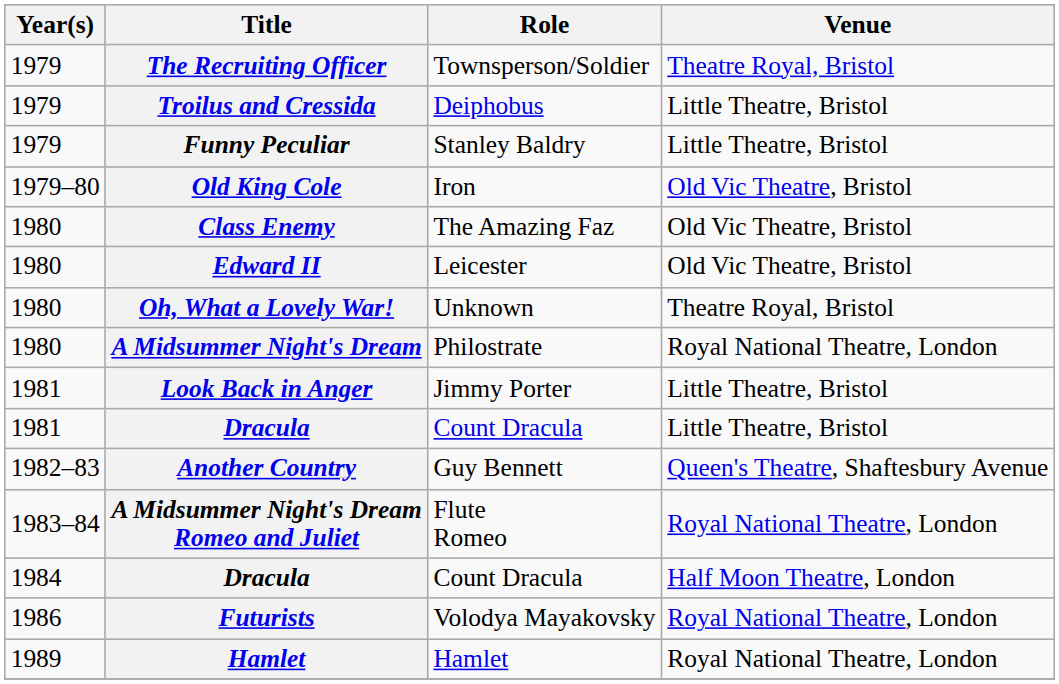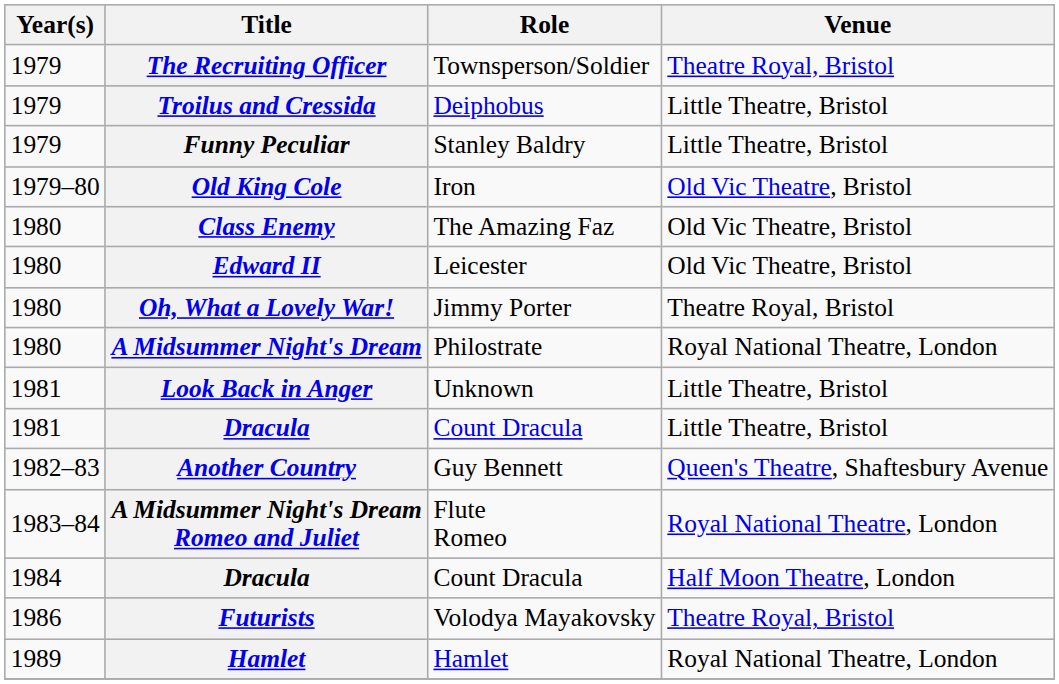Oh, What a Lovely War! | Role: Unknown -> Jimmy Porter
Look Back in Anger | Role: Jimmy Porter -> Unknown
Futurists | Venue: Royal National Theatre, London -> Theatre Royal, Bristol
